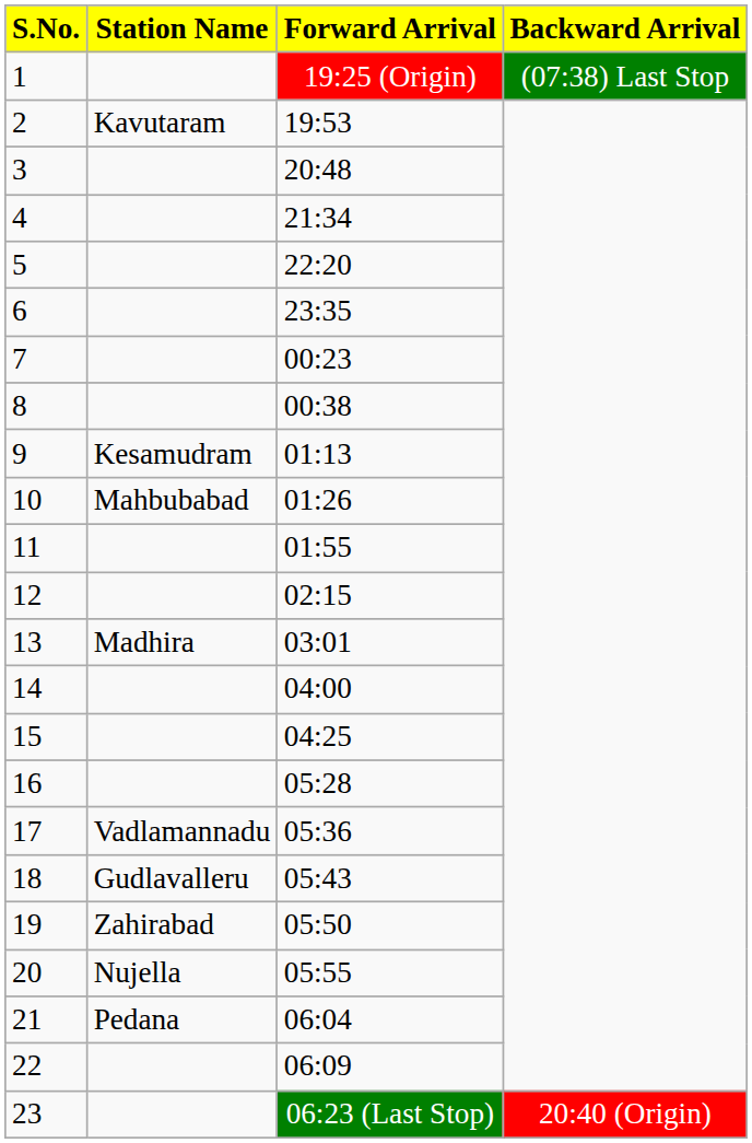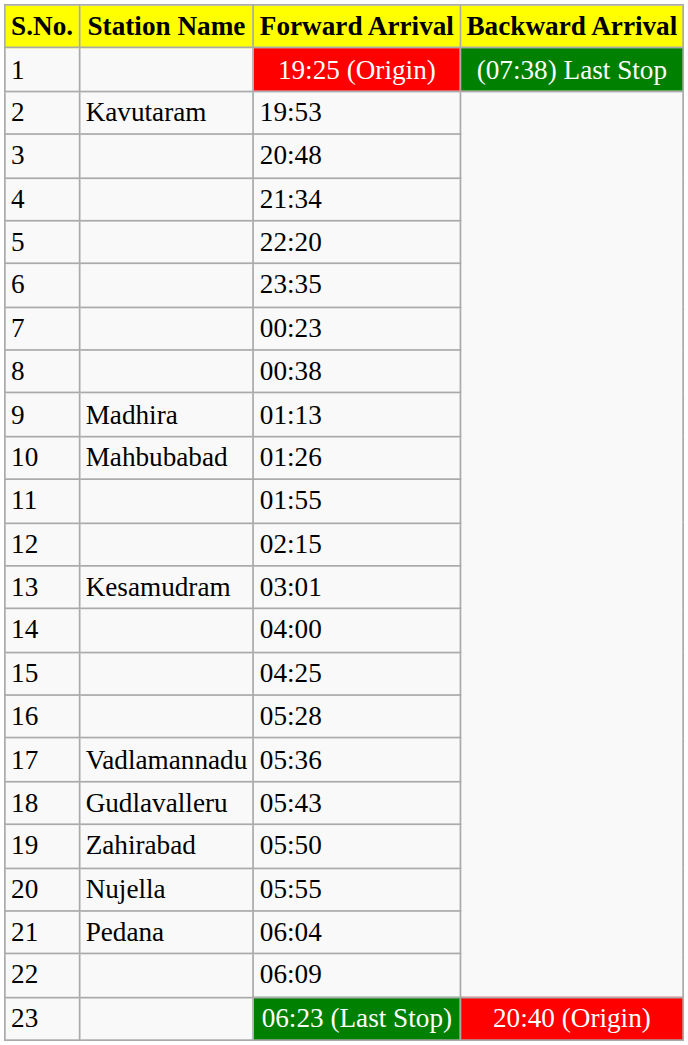9 | Station Name: Kesamudram -> Madhira
13 | Station Name: Madhira -> Kesamudram
